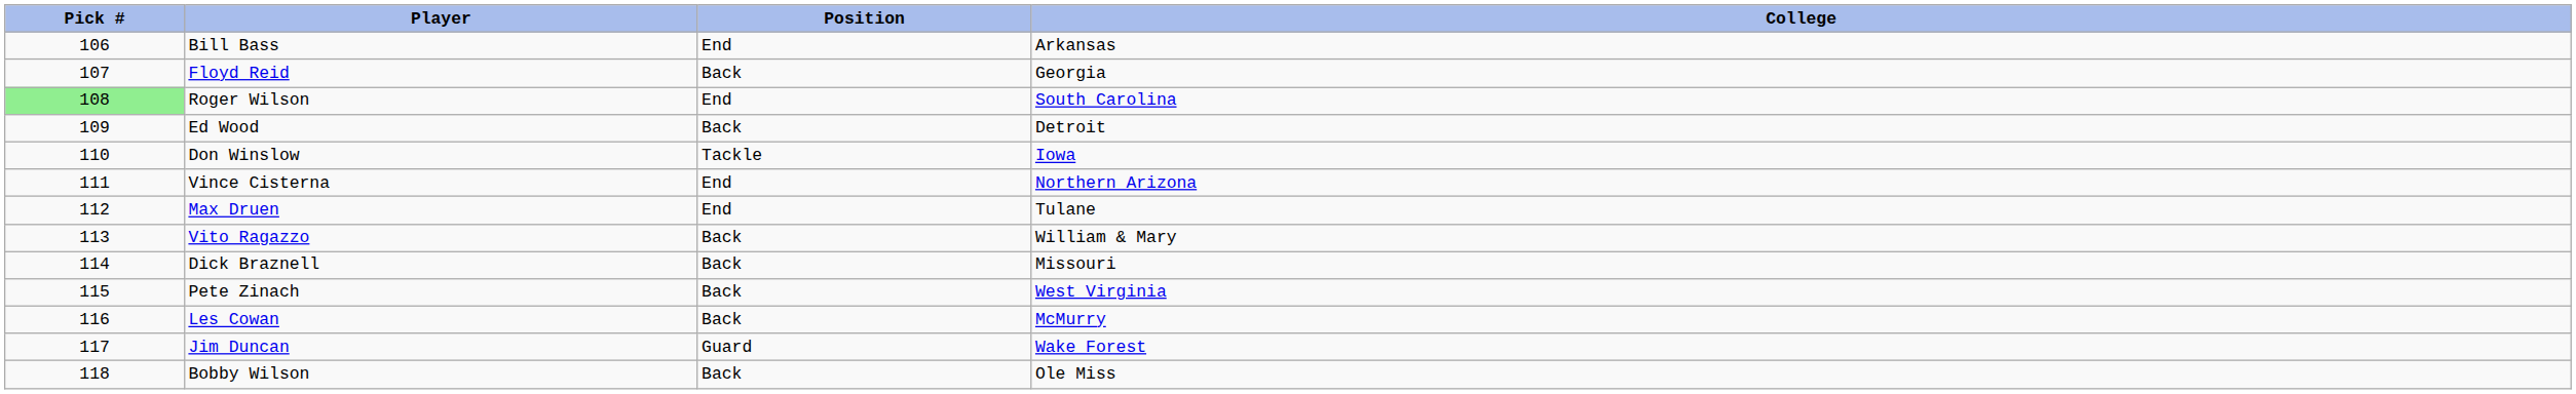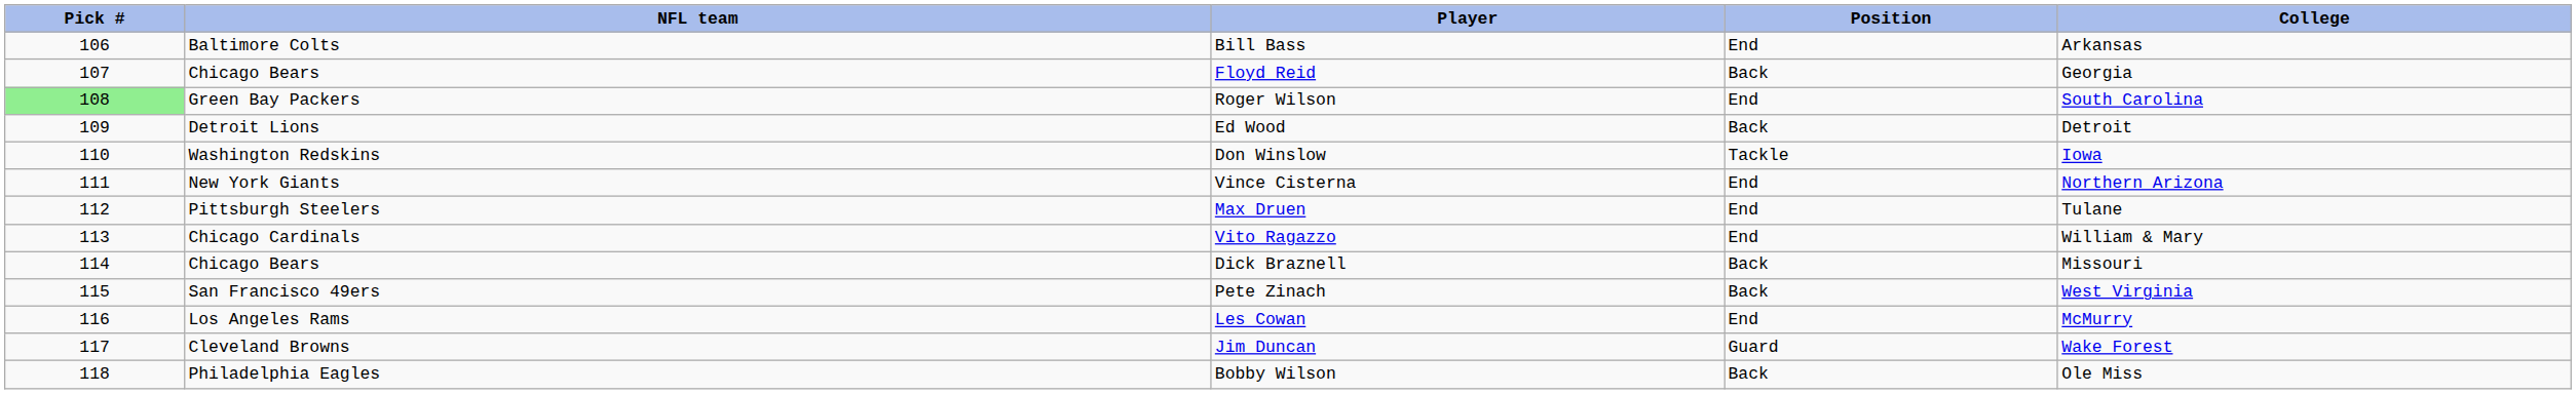+ column: NFL team | Baltimore Colts | Chicago Bears | Green Bay Packers | Detroit Lions | Washington Redskins | New York Giants | Pittsburgh Steelers | Chicago Cardinals | Chicago Bears | San Francisco 49ers | Los Angeles Rams | Cleveland Browns | Philadelphia Eagles
Vito Ragazzo | Position: Back -> End
Les Cowan | Position: Back -> End
